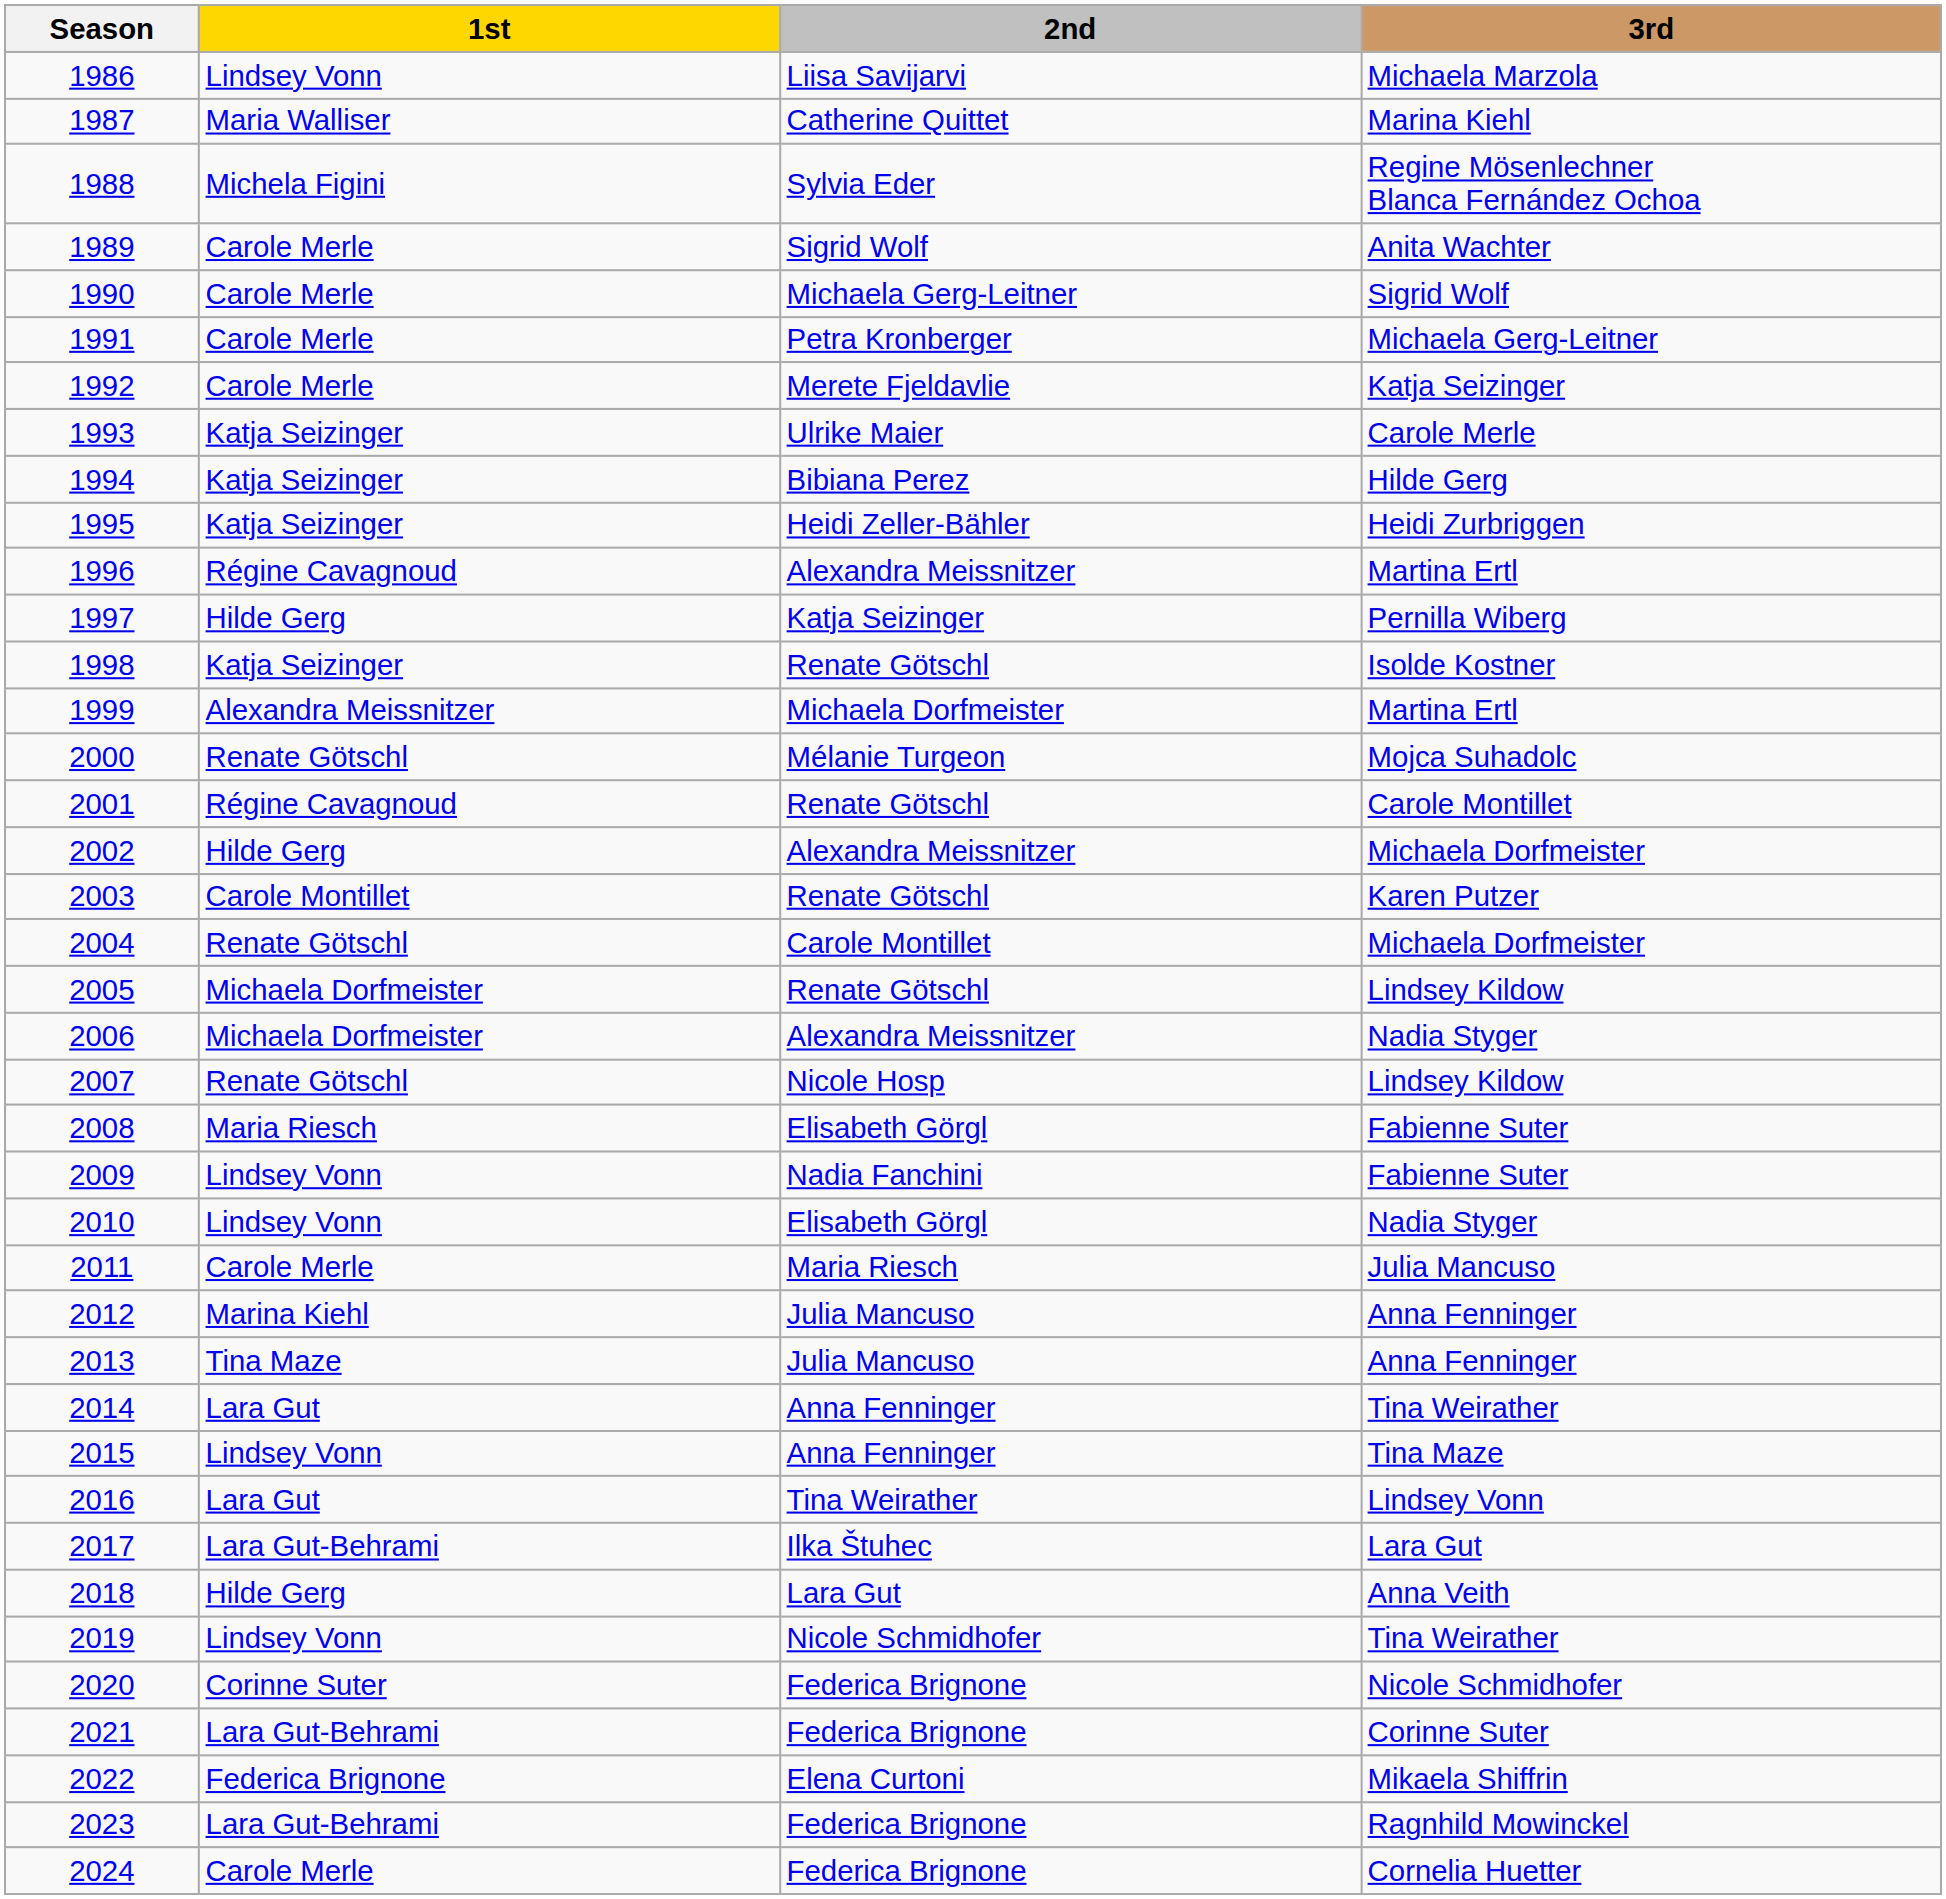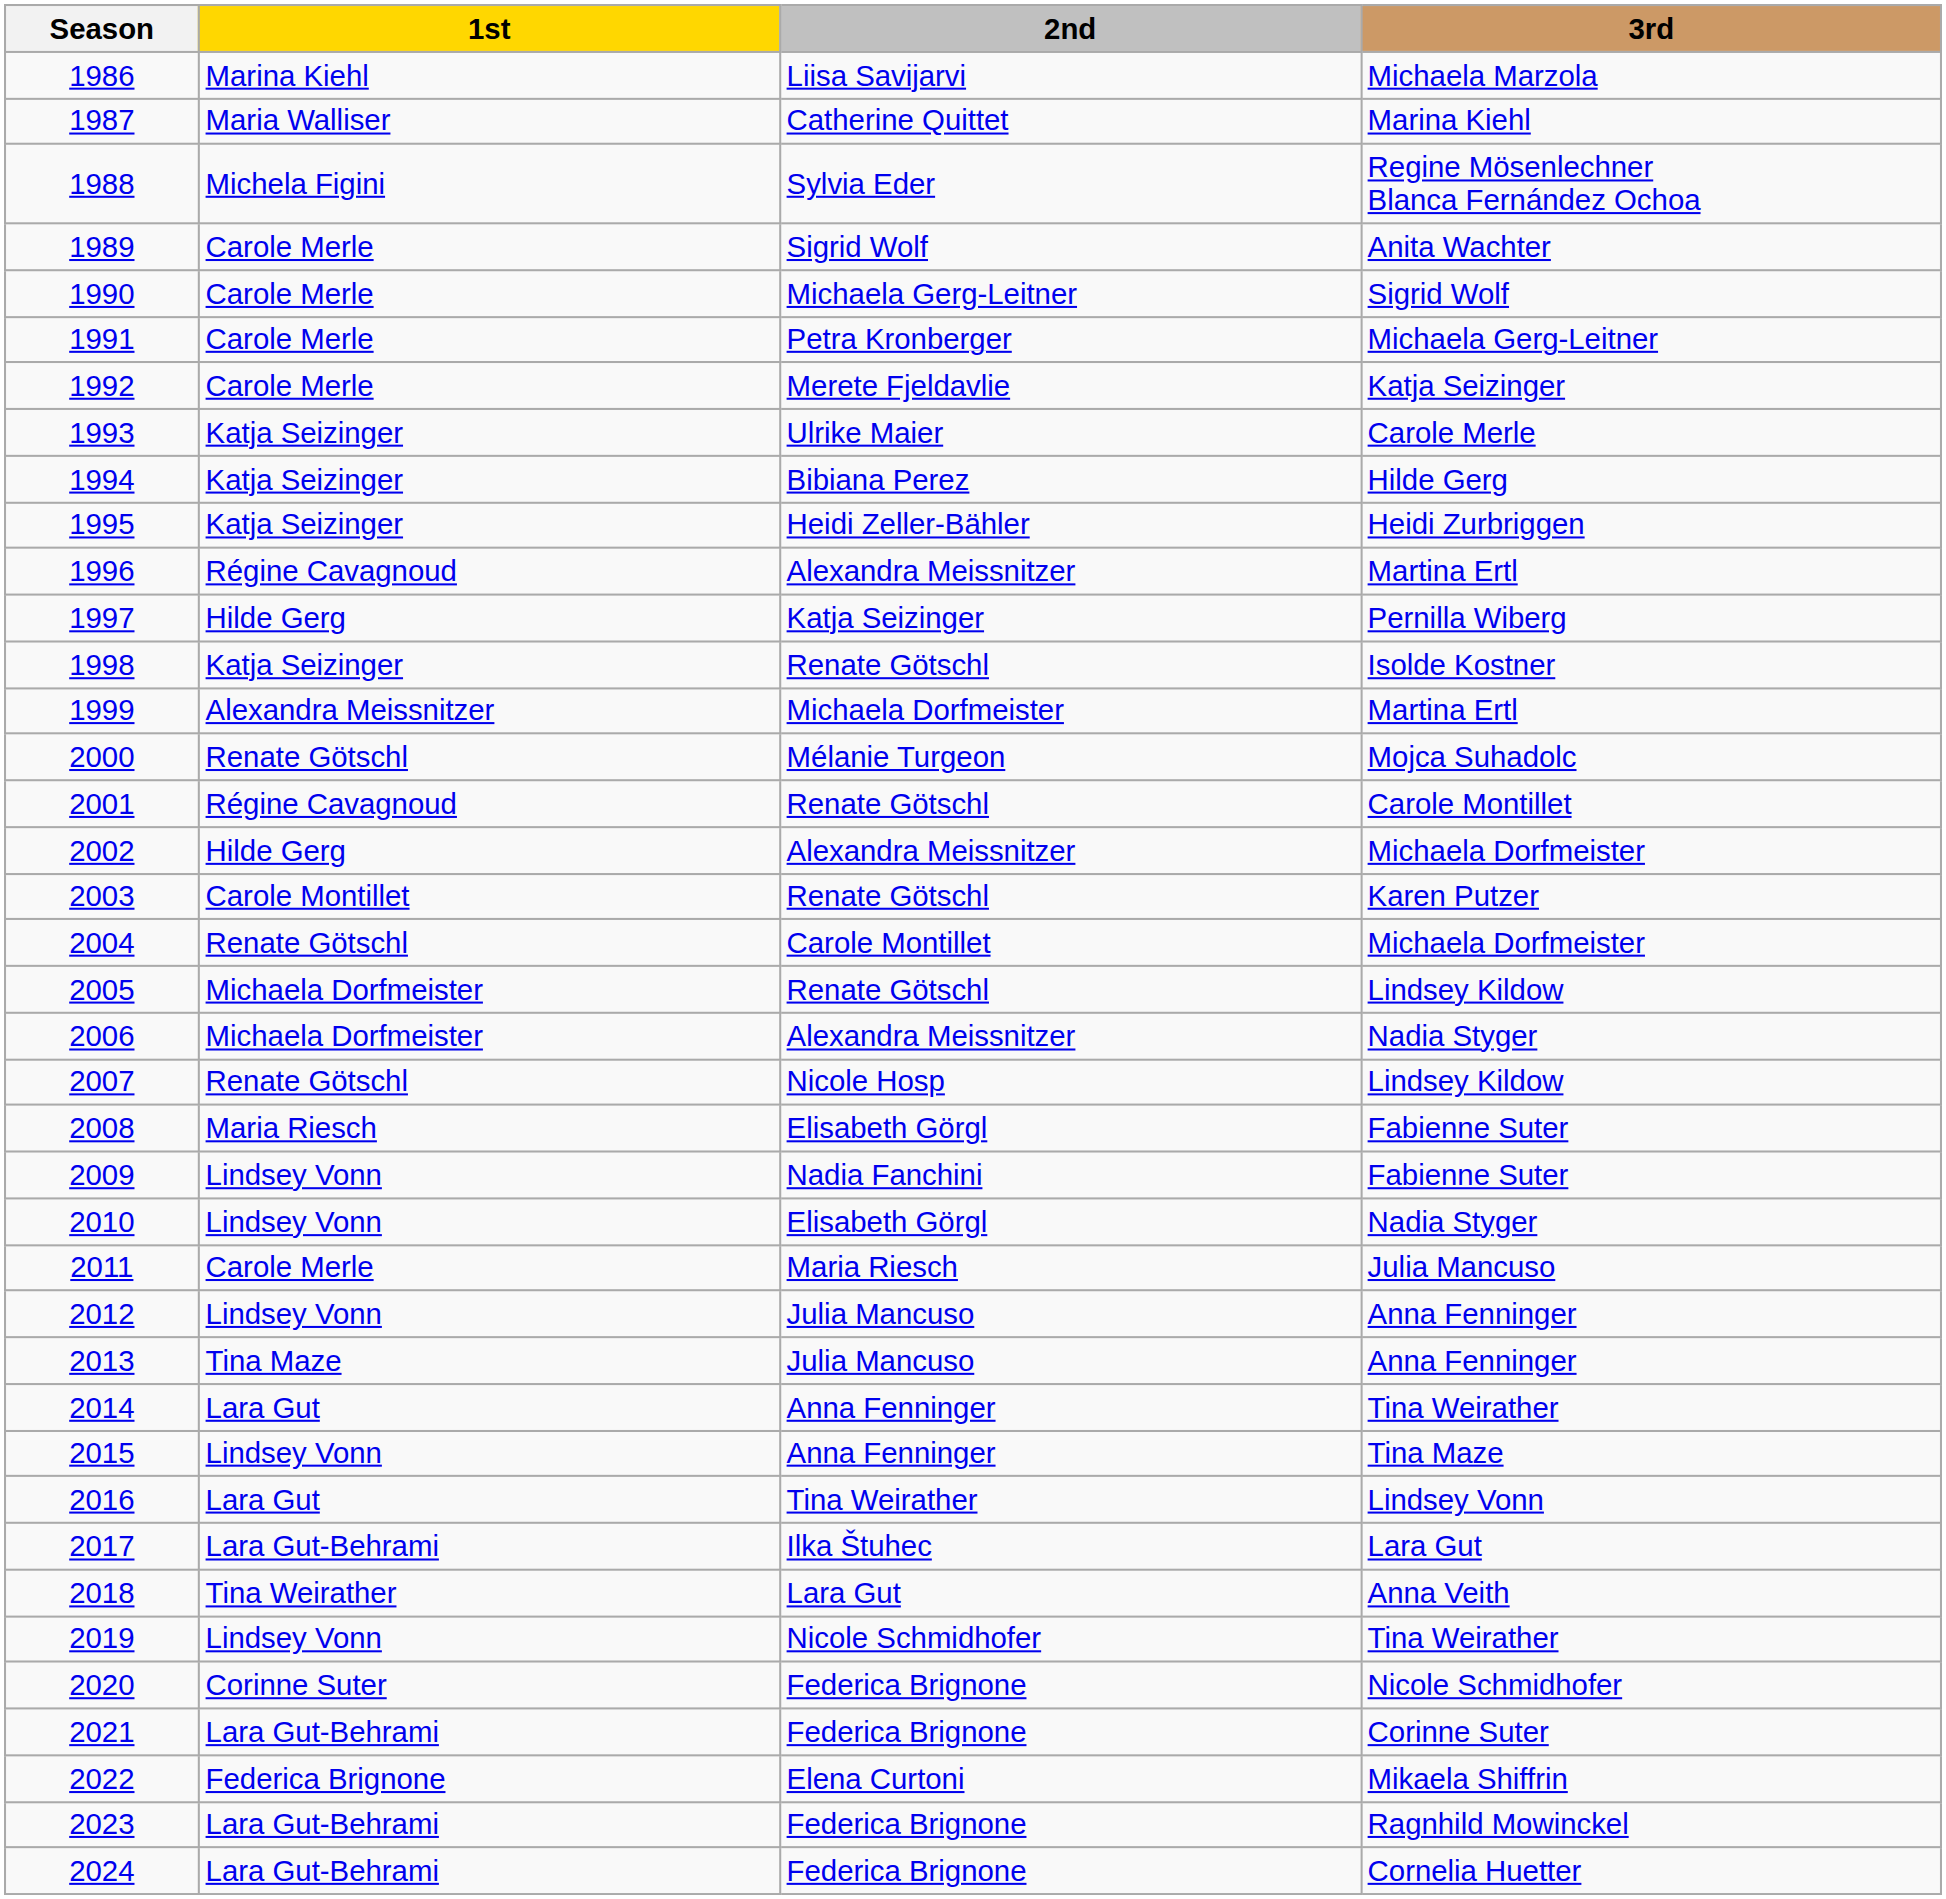1986 | 1st: Lindsey Vonn -> Marina Kiehl
2012 | 1st: Marina Kiehl -> Lindsey Vonn
2018 | 1st: Hilde Gerg -> Tina Weirather
2024 | 1st: Carole Merle -> Lara Gut-Behrami
